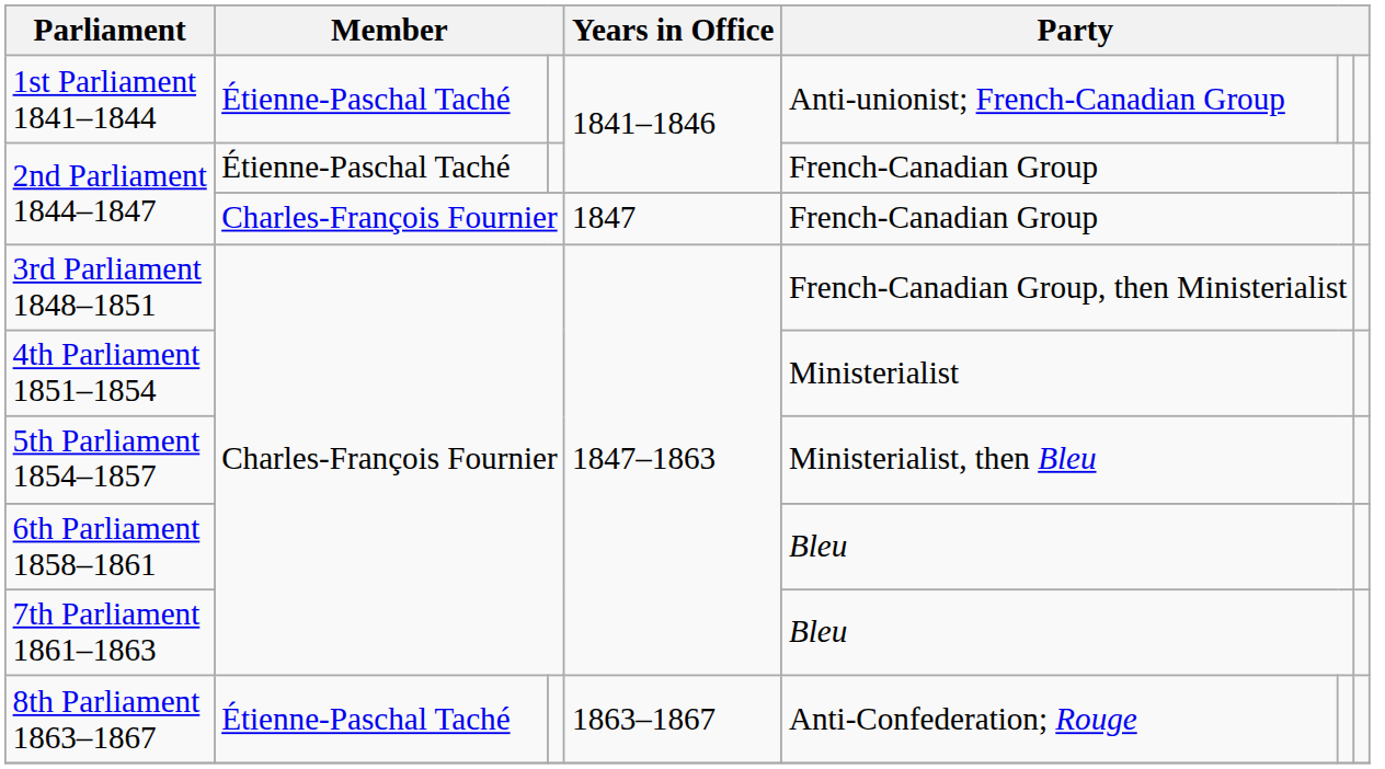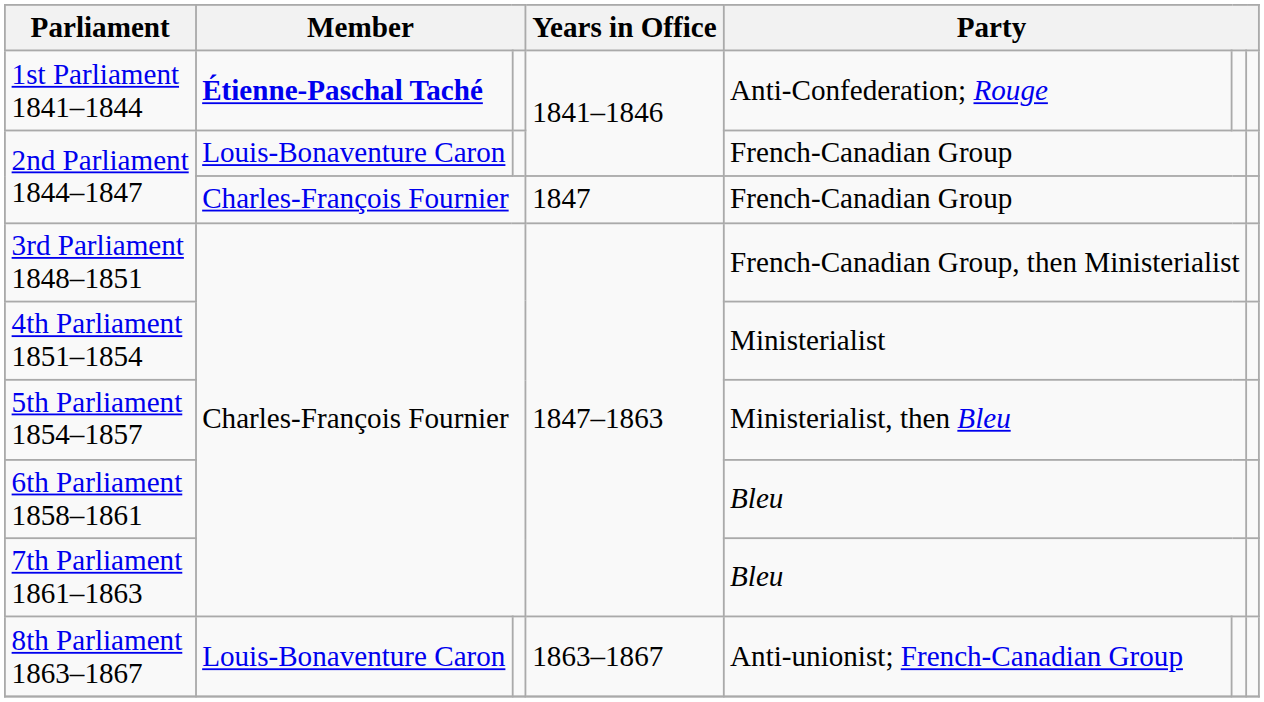1st Parliament 1841–1844 | column 2: normal -> bold
1st Parliament 1841–1844 | column 5: Anti-unionist; French-Canadian Group -> Anti-Confederation; Rouge
2nd Parliament 1844–1847 / 1841–1846 | column 2: Étienne-Paschal Taché -> Louis-Bonaventure Caron
8th Parliament 1863–1867 | column 2: Étienne-Paschal Taché -> Louis-Bonaventure Caron
8th Parliament 1863–1867 | column 5: Anti-Confederation; Rouge -> Anti-unionist; French-Canadian Group
